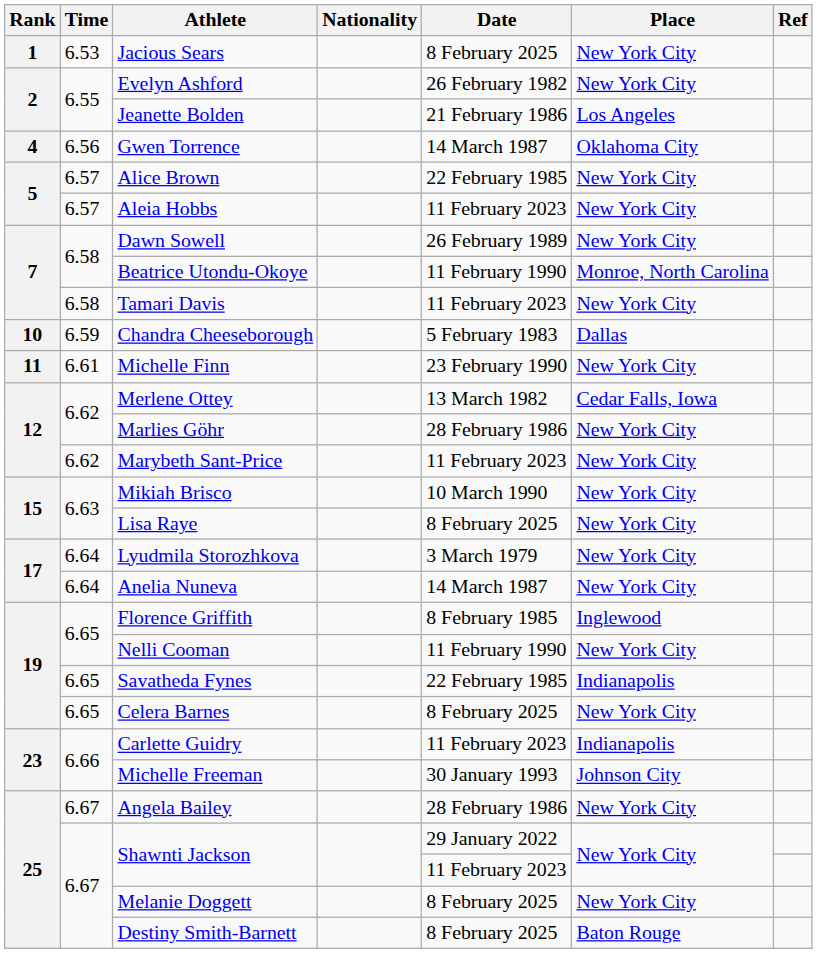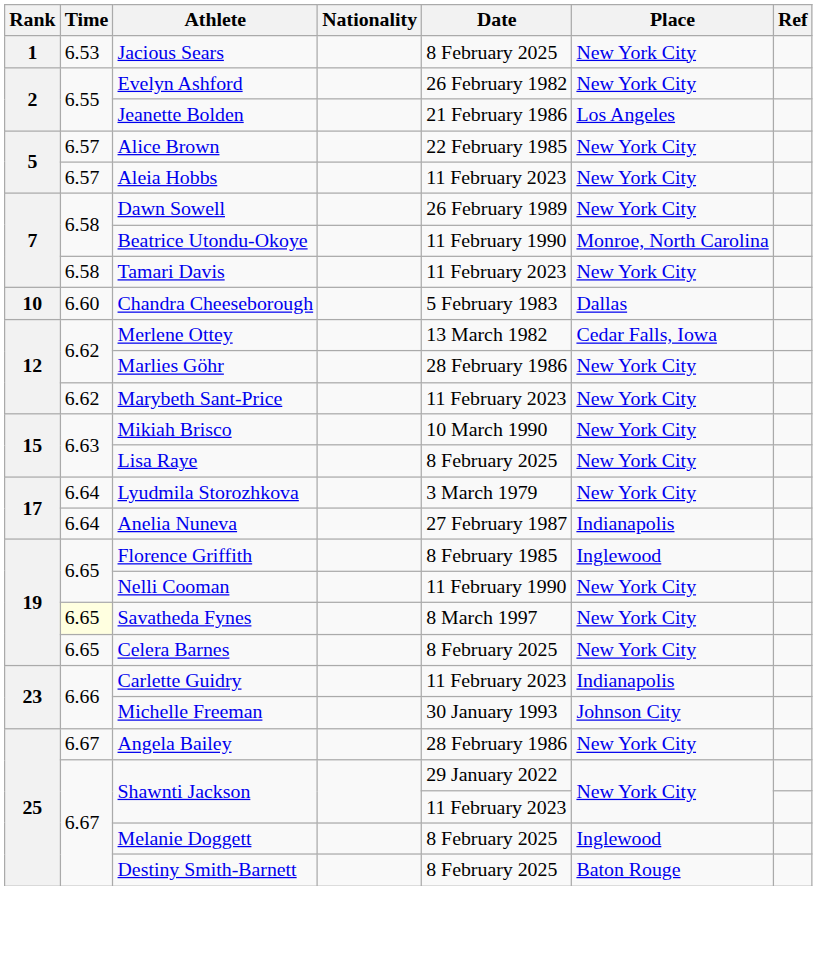- row: 4 | 6.56 | Gwen Torrence | 14 March 1987 | Oklahoma City
Chandra Cheeseborough | Time: 6.59 -> 6.60
- row: 11 | 6.61 | Michelle Finn | 23 February 1990 | New York City
Anelia Nuneva | Date: 14 March 1987 -> 27 February 1987
Anelia Nuneva | Place: New York City -> Indianapolis
Savatheda Fynes | Time: no background -> lightyellow background
Savatheda Fynes | Date: 22 February 1985 -> 8 March 1997
Savatheda Fynes | Place: Indianapolis -> New York City
Melanie Doggett | Place: New York City -> Inglewood
